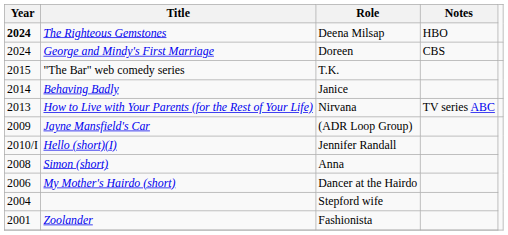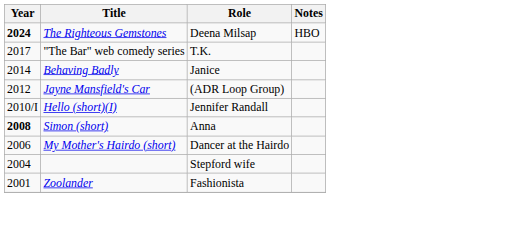- row: 2024 | George and Mindy's First Marriage | Doreen | CBS
"The Bar" web comedy series | Year: 2015 -> 2017
- row: 2013 | How to Live with Your Parents (for the Rest of Your Life) | Nirvana | TV series ABC
Jayne Mansfield's Car | Year: 2009 -> 2012
Simon (short) | Year: normal -> bold
